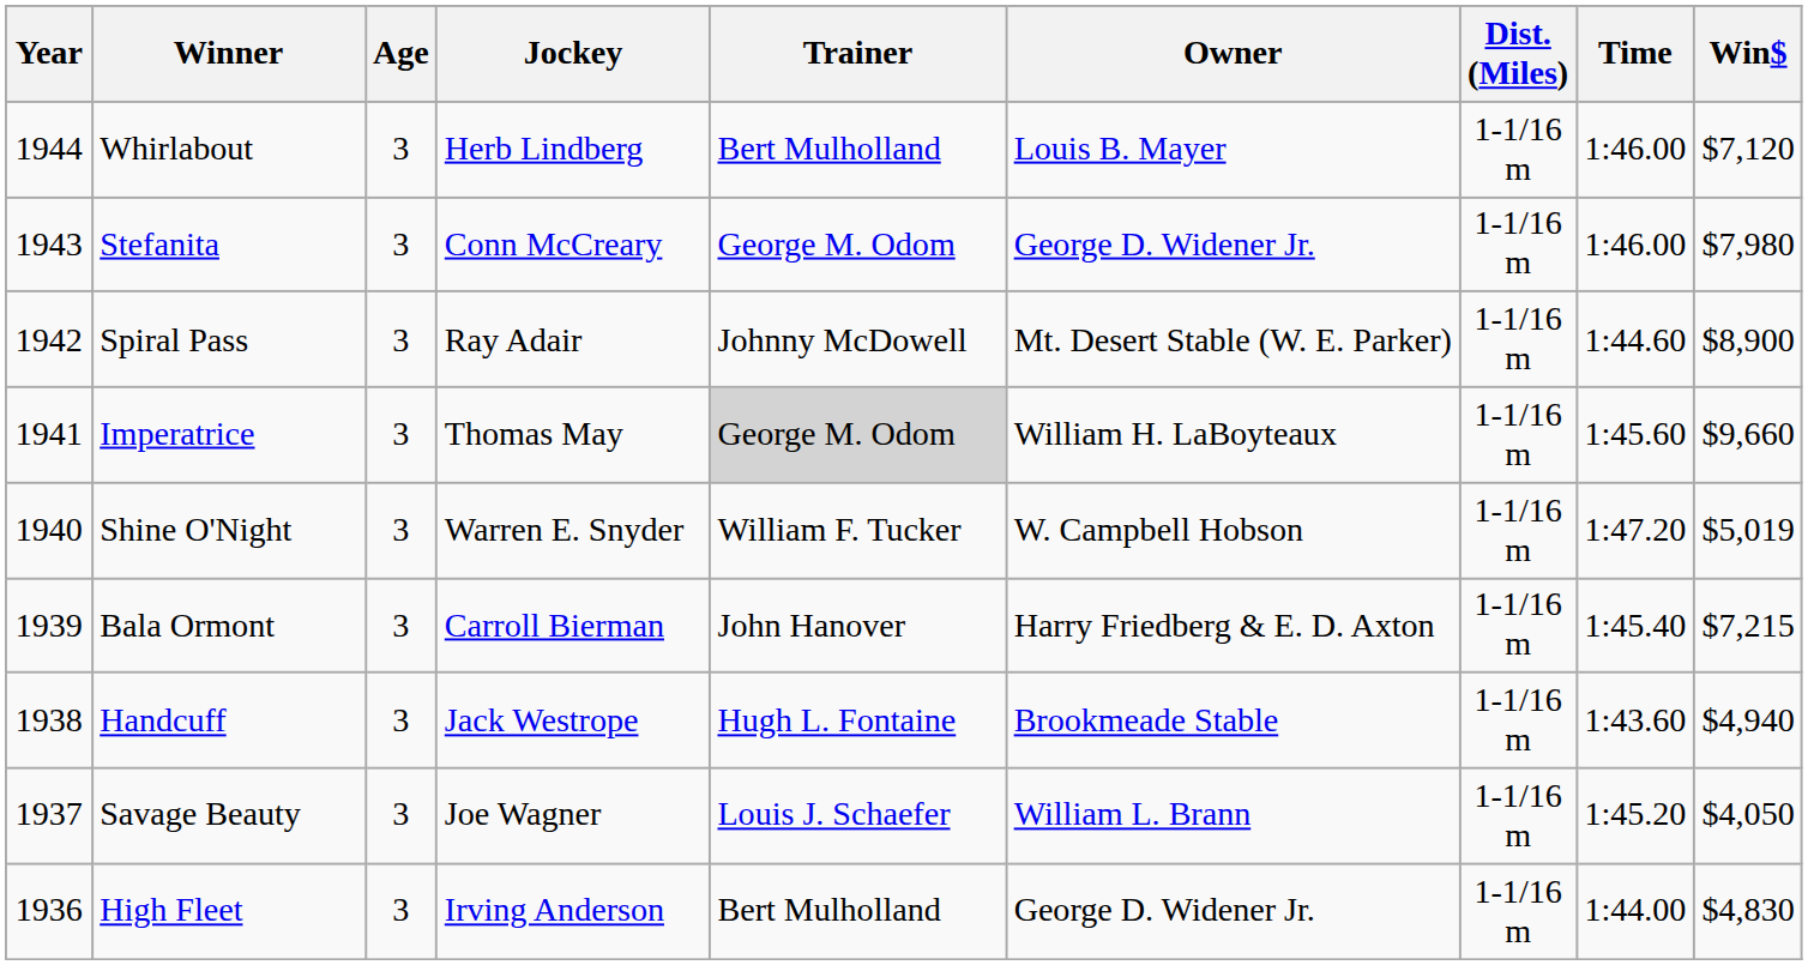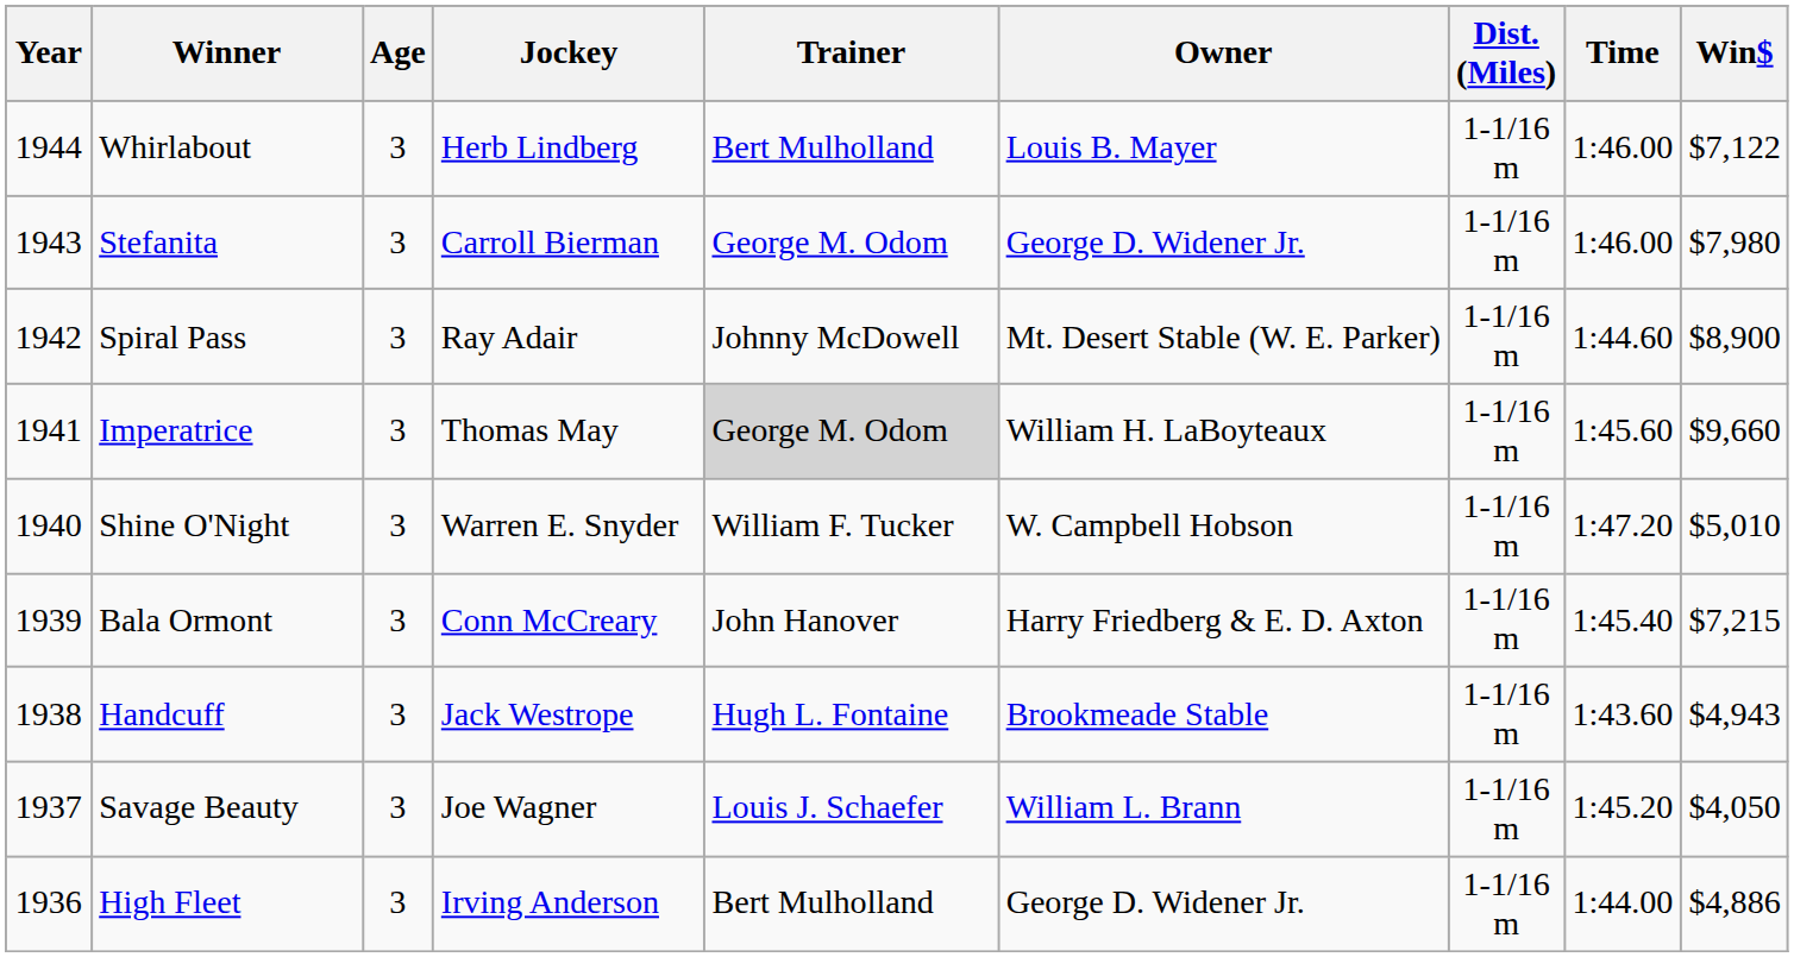Whirlabout | Win$: $7,120 -> $7,122
Stefanita | Jockey: Conn McCreary -> Carroll Bierman
Shine O'Night | Win$: $5,019 -> $5,010
Bala Ormont | Jockey: Carroll Bierman -> Conn McCreary
Handcuff | Win$: $4,940 -> $4,943
High Fleet | Win$: $4,830 -> $4,886
